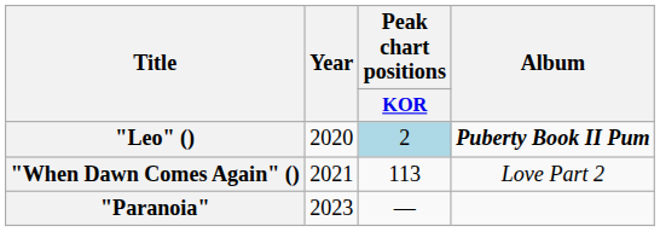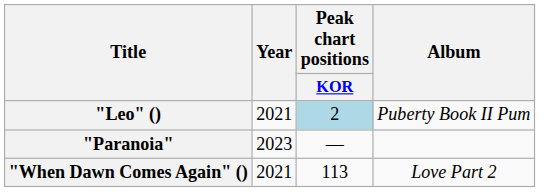"Leo" () | Year: 2020 -> 2021
"Leo" () | Album: bold -> normal
rows swapped: "When Dawn Comes Again" () <-> "Paranoia"
